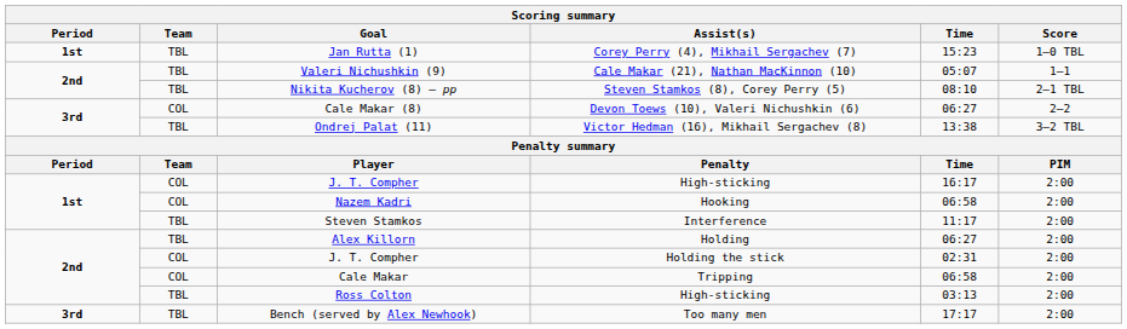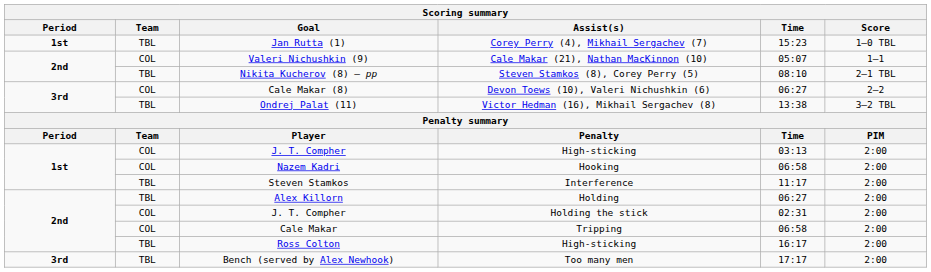Valeri Nichushkin (9) | Team: TBL -> COL
J. T. Compher / High-sticking | Time: 16:17 -> 03:13
Ross Colton | Time: 03:13 -> 16:17
